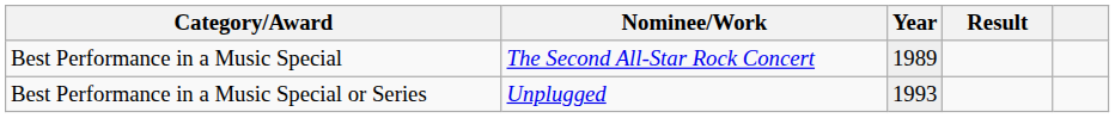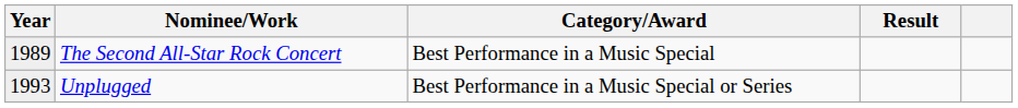columns swapped: Year <-> Category/Award
